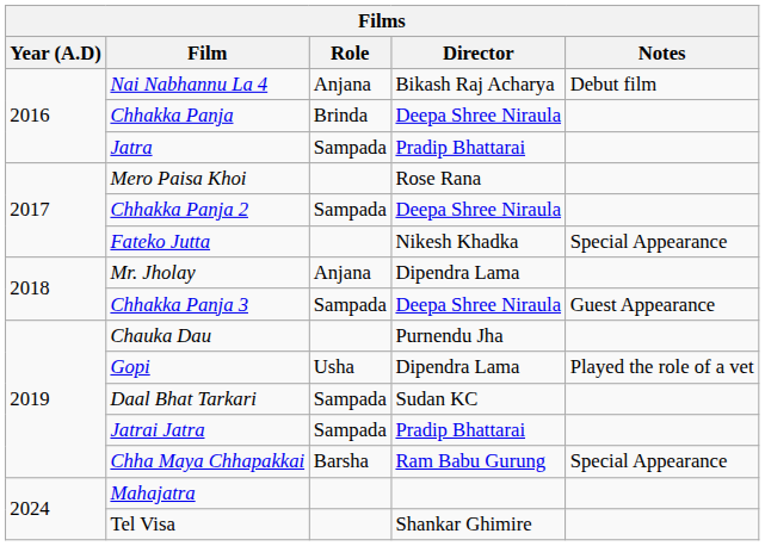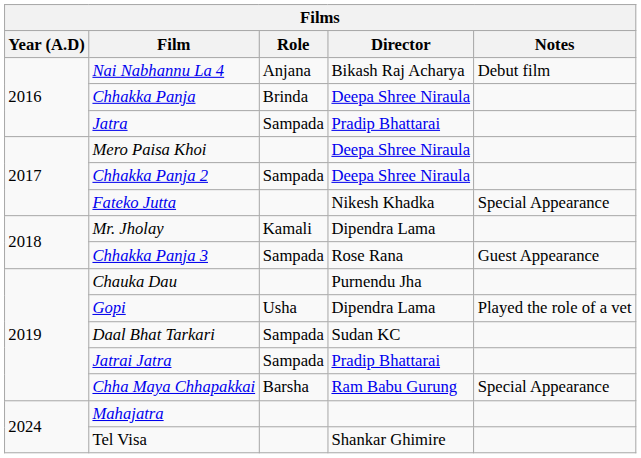Mero Paisa Khoi | Director: Rose Rana -> Deepa Shree Niraula
Mr. Jholay | Role: Anjana -> Kamali
Chhakka Panja 3 | Director: Deepa Shree Niraula -> Rose Rana
